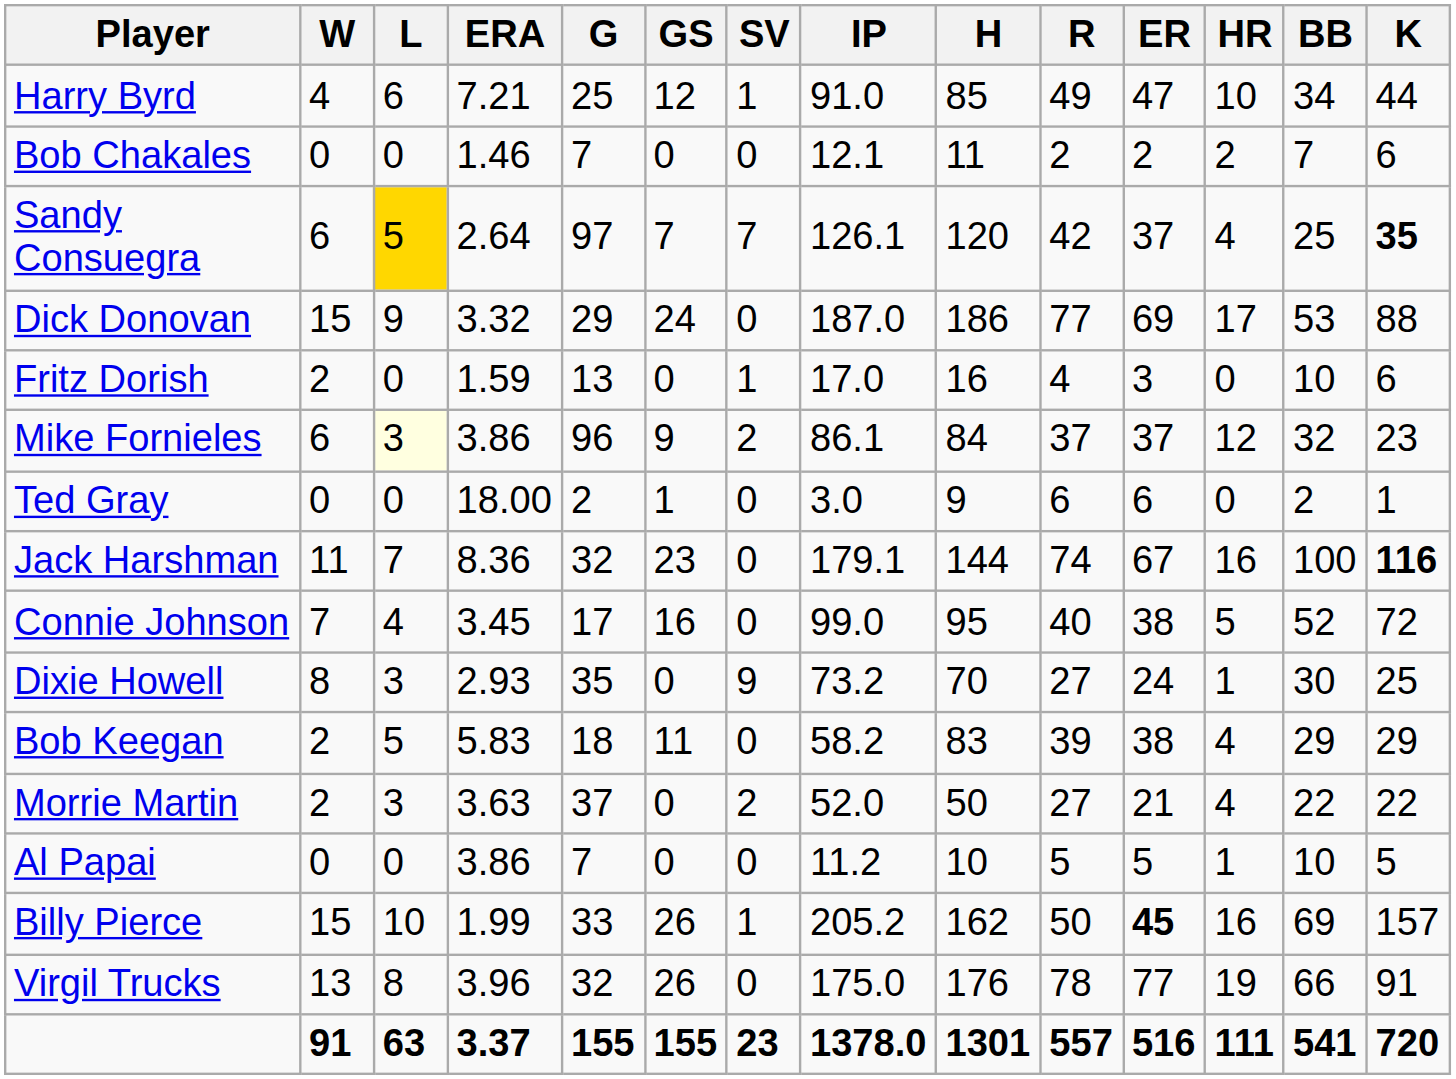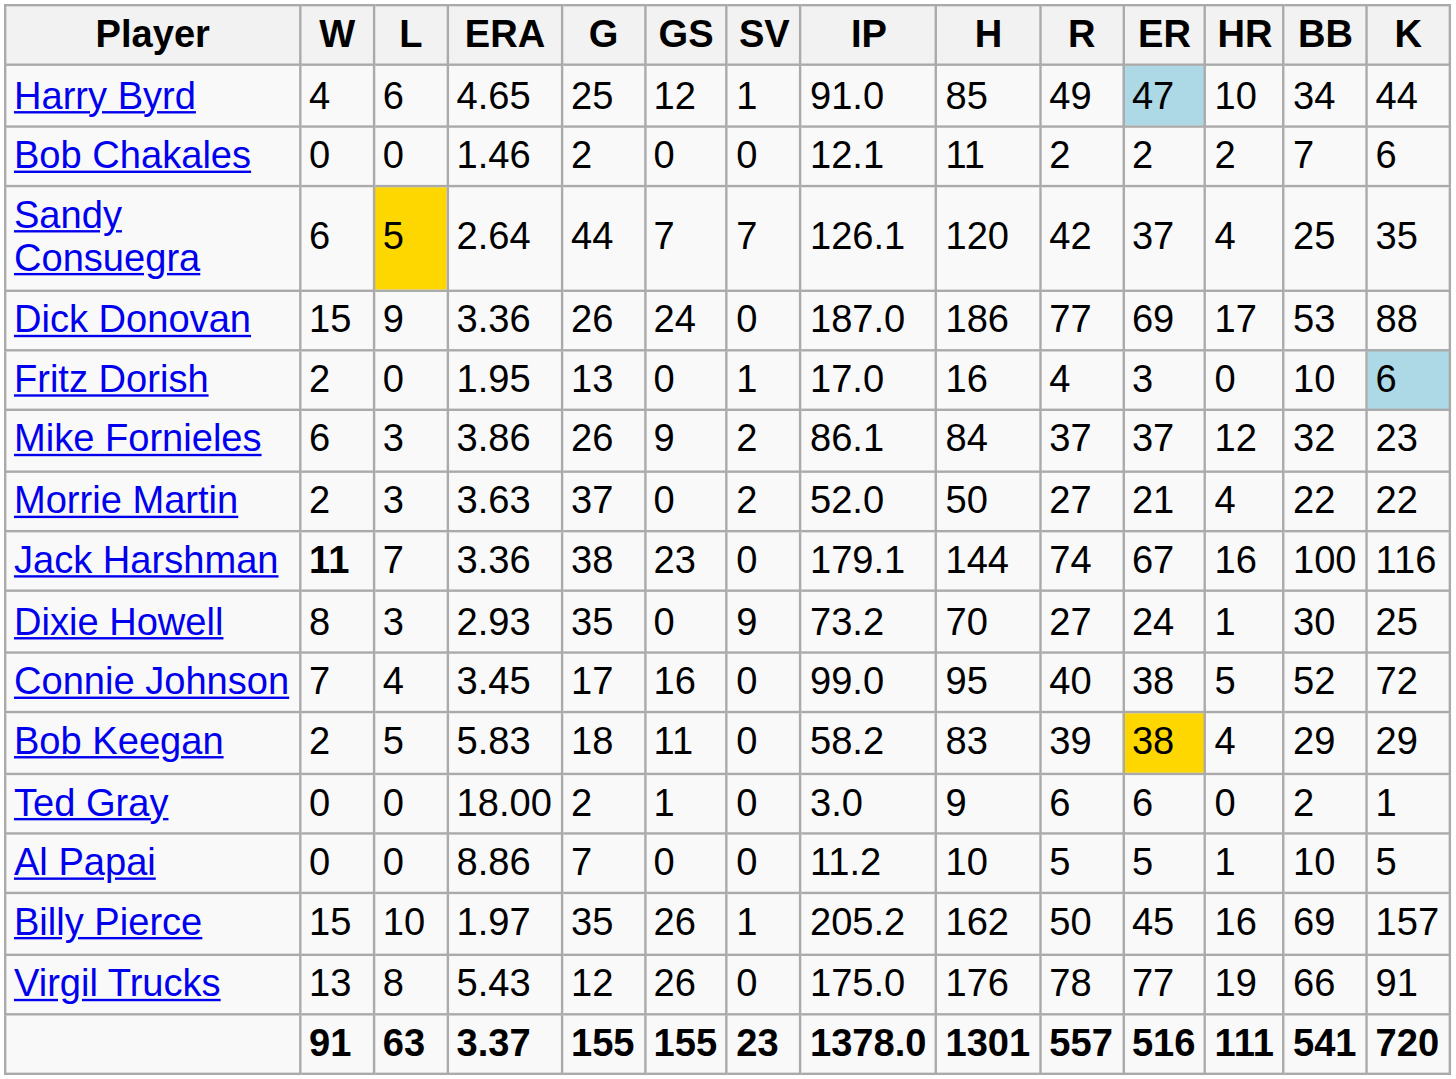Harry Byrd | ERA: 7.21 -> 4.65
Harry Byrd | ER: no background -> lightblue background
Bob Chakales | G: 7 -> 2
Sandy Consuegra | G: 97 -> 44
Sandy Consuegra | K: bold -> normal
Dick Donovan | ERA: 3.32 -> 3.36
Dick Donovan | G: 29 -> 26
Fritz Dorish | ERA: 1.59 -> 1.95
Fritz Dorish | K: no background -> lightblue background
Mike Fornieles | L: lightyellow background -> no background
Mike Fornieles | G: 96 -> 26
rows swapped: Ted Gray <-> Morrie Martin
Jack Harshman | W: normal -> bold
Jack Harshman | ERA: 8.36 -> 3.36
Jack Harshman | G: 32 -> 38
Jack Harshman | K: bold -> normal
rows swapped: Dixie Howell <-> Connie Johnson
Bob Keegan | ER: no background -> gold background
Al Papai | ERA: 3.86 -> 8.86
Billy Pierce | ERA: 1.99 -> 1.97
Billy Pierce | G: 33 -> 35
Billy Pierce | ER: bold -> normal
Virgil Trucks | ERA: 3.96 -> 5.43
Virgil Trucks | G: 32 -> 12
